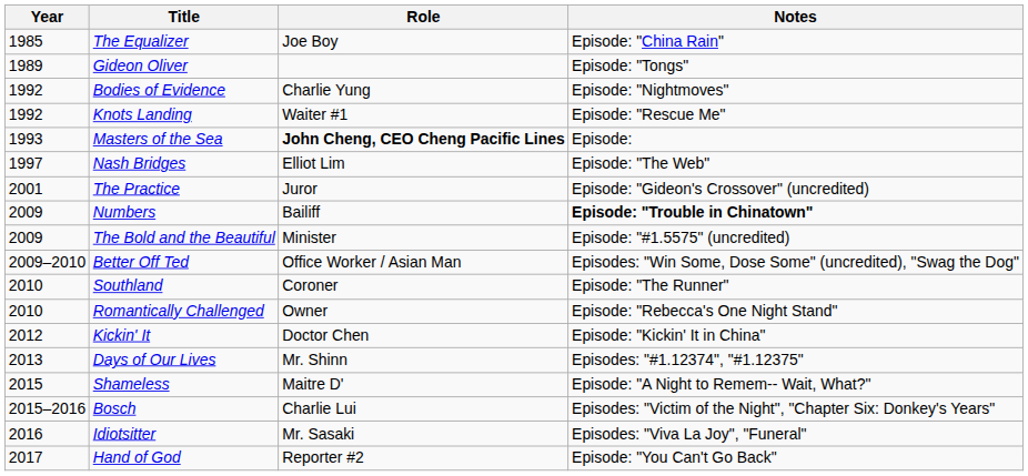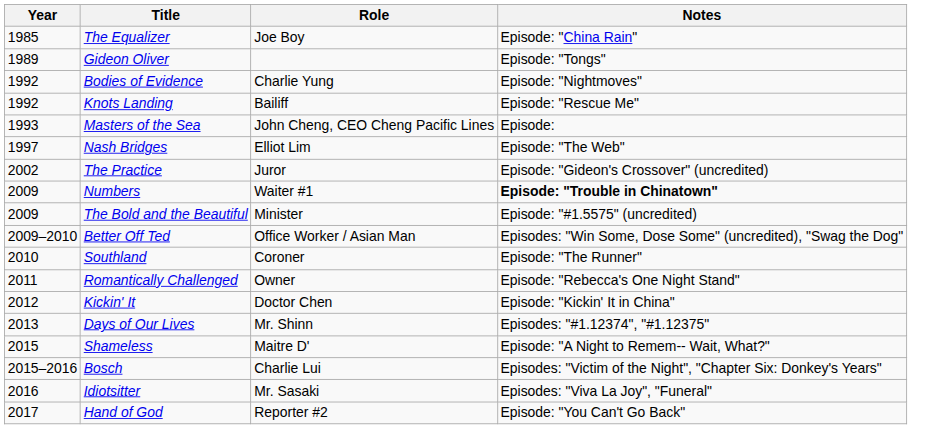Knots Landing | Role: Waiter #1 -> Bailiff
Masters of the Sea | Role: bold -> normal
The Practice | Year: 2001 -> 2002
Numbers | Role: Bailiff -> Waiter #1
Romantically Challenged | Year: 2010 -> 2011
